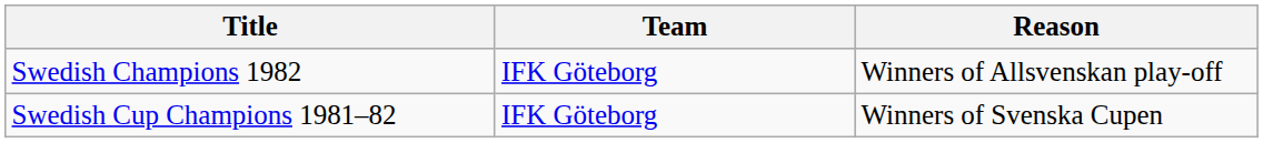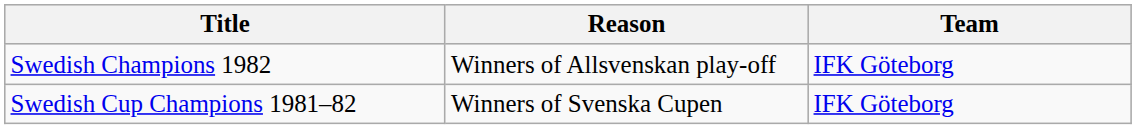columns swapped: Team <-> Reason
